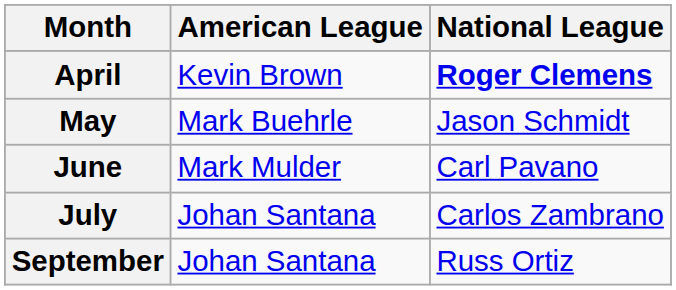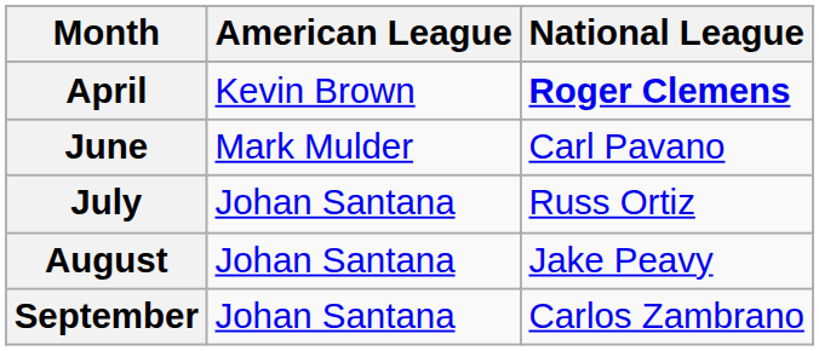- row: May | Mark Buehrle | Jason Schmidt
July | National League: Carlos Zambrano -> Russ Ortiz
+ row: August | Johan Santana | Jake Peavy
September | National League: Russ Ortiz -> Carlos Zambrano
